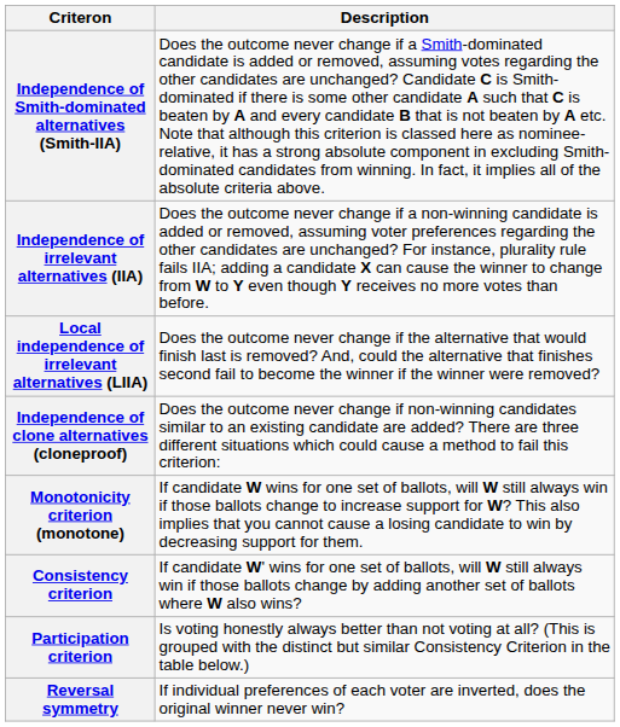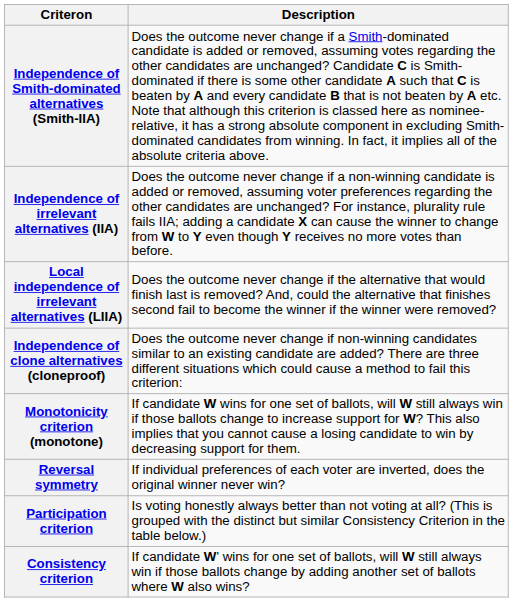rows swapped: Consistency criterion <-> Reversal symmetry
